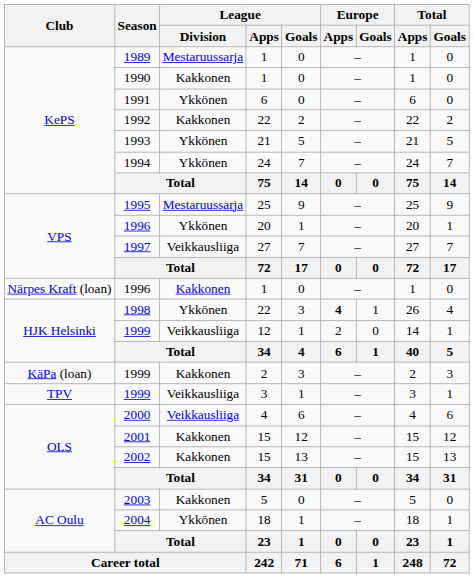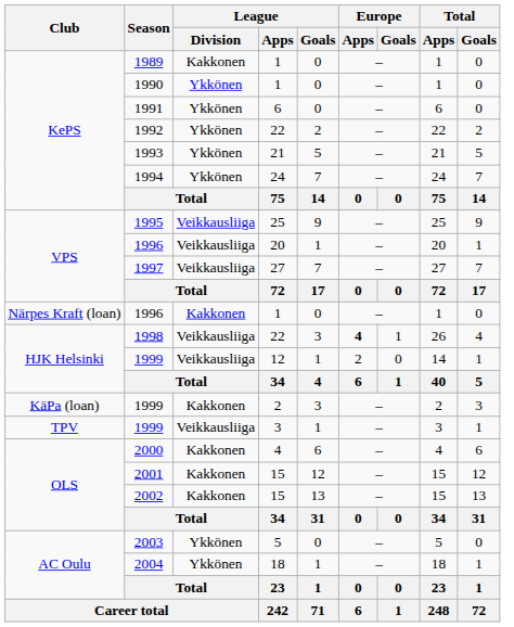1989 | League / Division: Mestaruussarja -> Kakkonen
1990 | League / Division: Kakkonen -> Ykkönen
1992 | League / Division: Kakkonen -> Ykkönen
1995 | League / Division: Mestaruussarja -> Veikkausliiga
1996 / 20 | League / Division: Ykkönen -> Veikkausliiga
1998 | League / Division: Ykkönen -> Veikkausliiga
2000 | League / Division: Veikkausliiga -> Kakkonen
2003 | League / Division: Kakkonen -> Ykkönen
